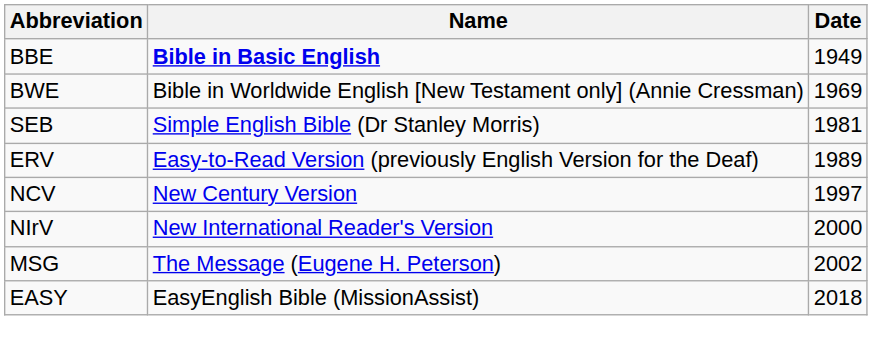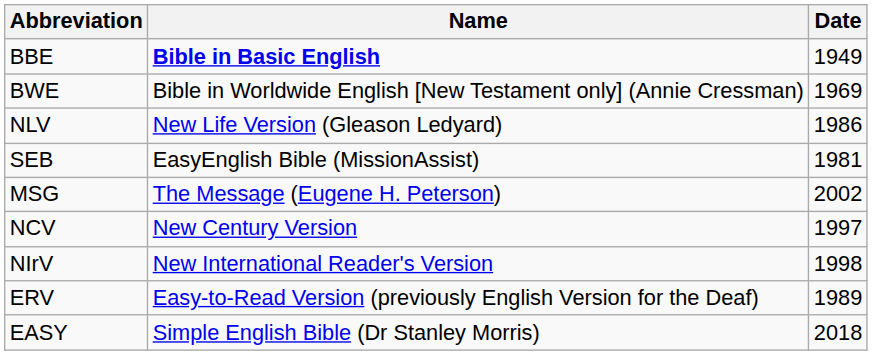+ row: NLV | New Life Version (Gleason Ledyard) | 1986
SEB | Name: Simple English Bible (Dr Stanley Morris) -> EasyEnglish Bible (MissionAssist)
rows swapped: ERV <-> MSG
NIrV | Date: 2000 -> 1998
EASY | Name: EasyEnglish Bible (MissionAssist) -> Simple English Bible (Dr Stanley Morris)
